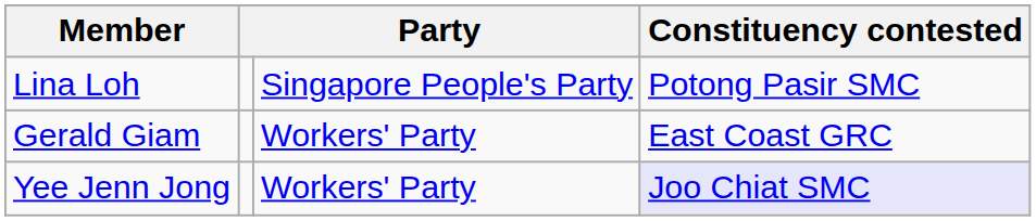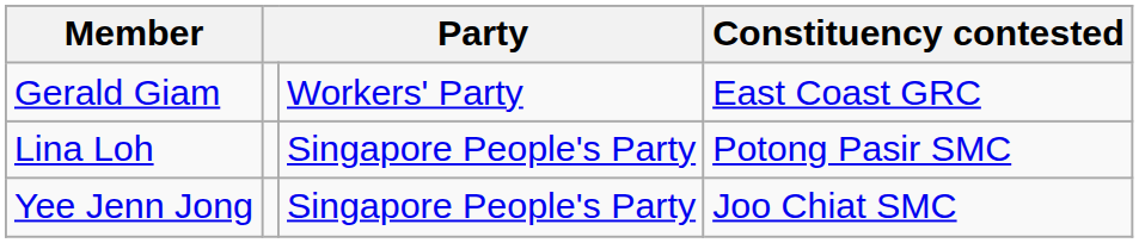rows swapped: Gerald Giam <-> Lina Loh
Yee Jenn Jong | column 3: Workers' Party -> Singapore People's Party
Yee Jenn Jong | Constituency contested: lavender background -> no background
